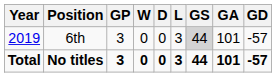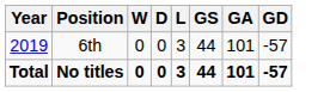- column: GP | 3 | 3
2019 | GS: lightgrey background -> no background
